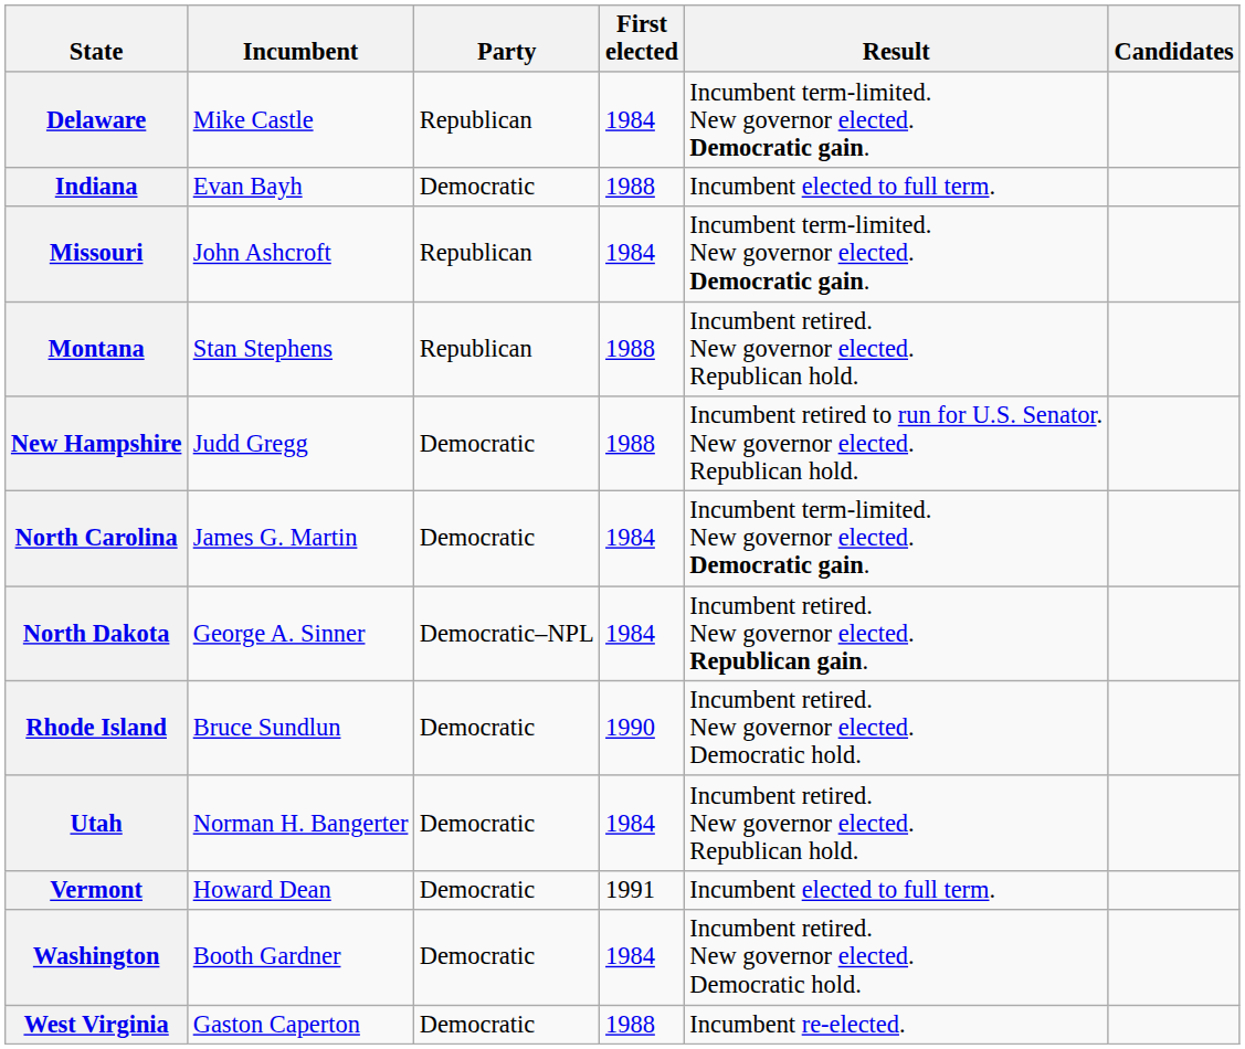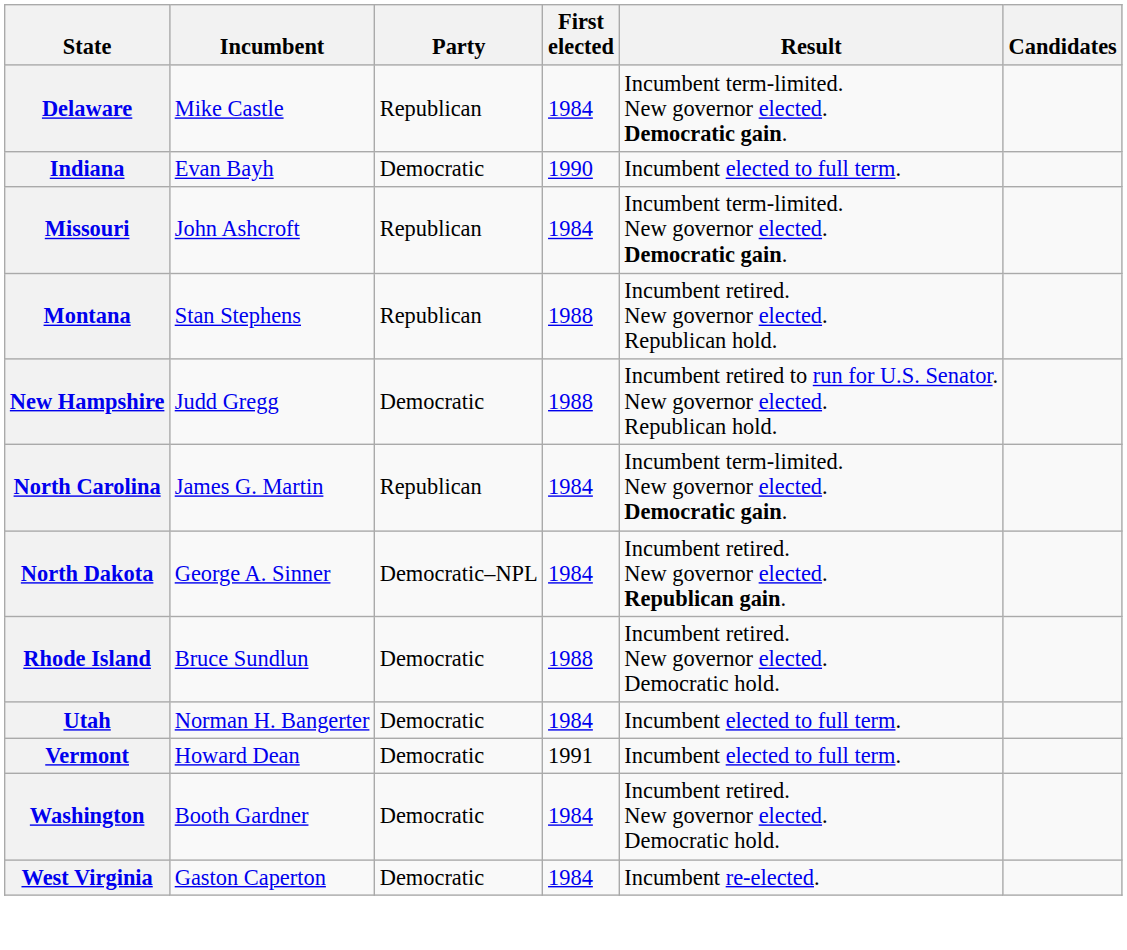Indiana | First elected: 1988 -> 1990
North Carolina | Party: Democratic -> Republican
Rhode Island | First elected: 1990 -> 1988
Utah | Result: Incumbent retired. New governor elected. Republican hold. -> Incumbent elected to full term.
West Virginia | First elected: 1988 -> 1984
